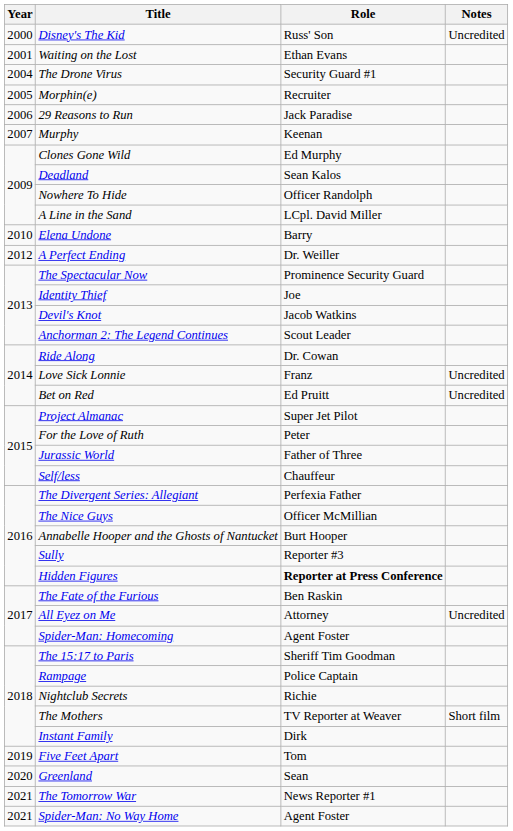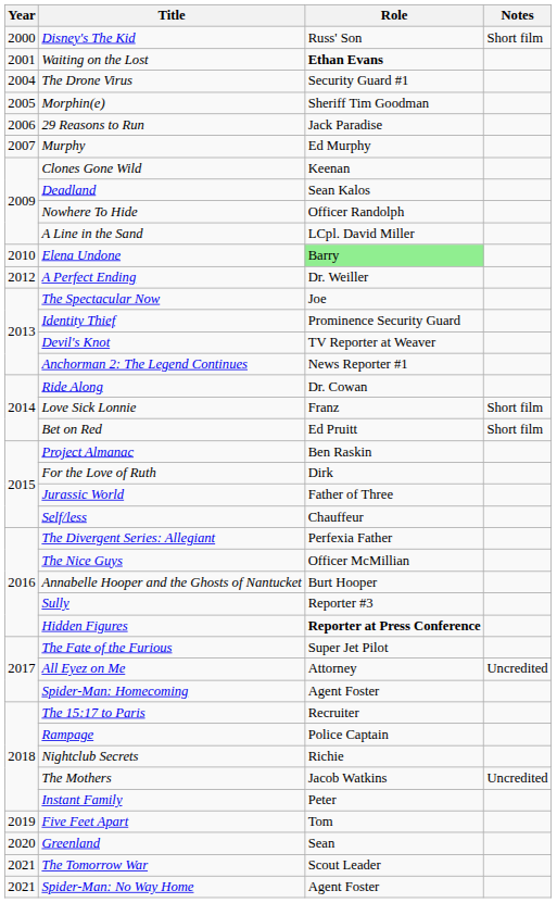Disney's The Kid | Notes: Uncredited -> Short film
Waiting on the Lost | Role: normal -> bold
Morphin(e) | Role: Recruiter -> Sheriff Tim Goodman
Murphy | Role: Keenan -> Ed Murphy
Clones Gone Wild | Role: Ed Murphy -> Keenan
Elena Undone | Role: no background -> lightgreen background
The Spectacular Now | Role: Prominence Security Guard -> Joe
Identity Thief | Role: Joe -> Prominence Security Guard
Devil's Knot | Role: Jacob Watkins -> TV Reporter at Weaver
Anchorman 2: The Legend Continues | Role: Scout Leader -> News Reporter #1
Love Sick Lonnie | Notes: Uncredited -> Short film
Bet on Red | Notes: Uncredited -> Short film
Project Almanac | Role: Super Jet Pilot -> Ben Raskin
For the Love of Ruth | Role: Peter -> Dirk
The Fate of the Furious | Role: Ben Raskin -> Super Jet Pilot
The 15:17 to Paris | Role: Sheriff Tim Goodman -> Recruiter
The Mothers | Role: TV Reporter at Weaver -> Jacob Watkins
The Mothers | Notes: Short film -> Uncredited
Instant Family | Role: Dirk -> Peter
The Tomorrow War | Role: News Reporter #1 -> Scout Leader
